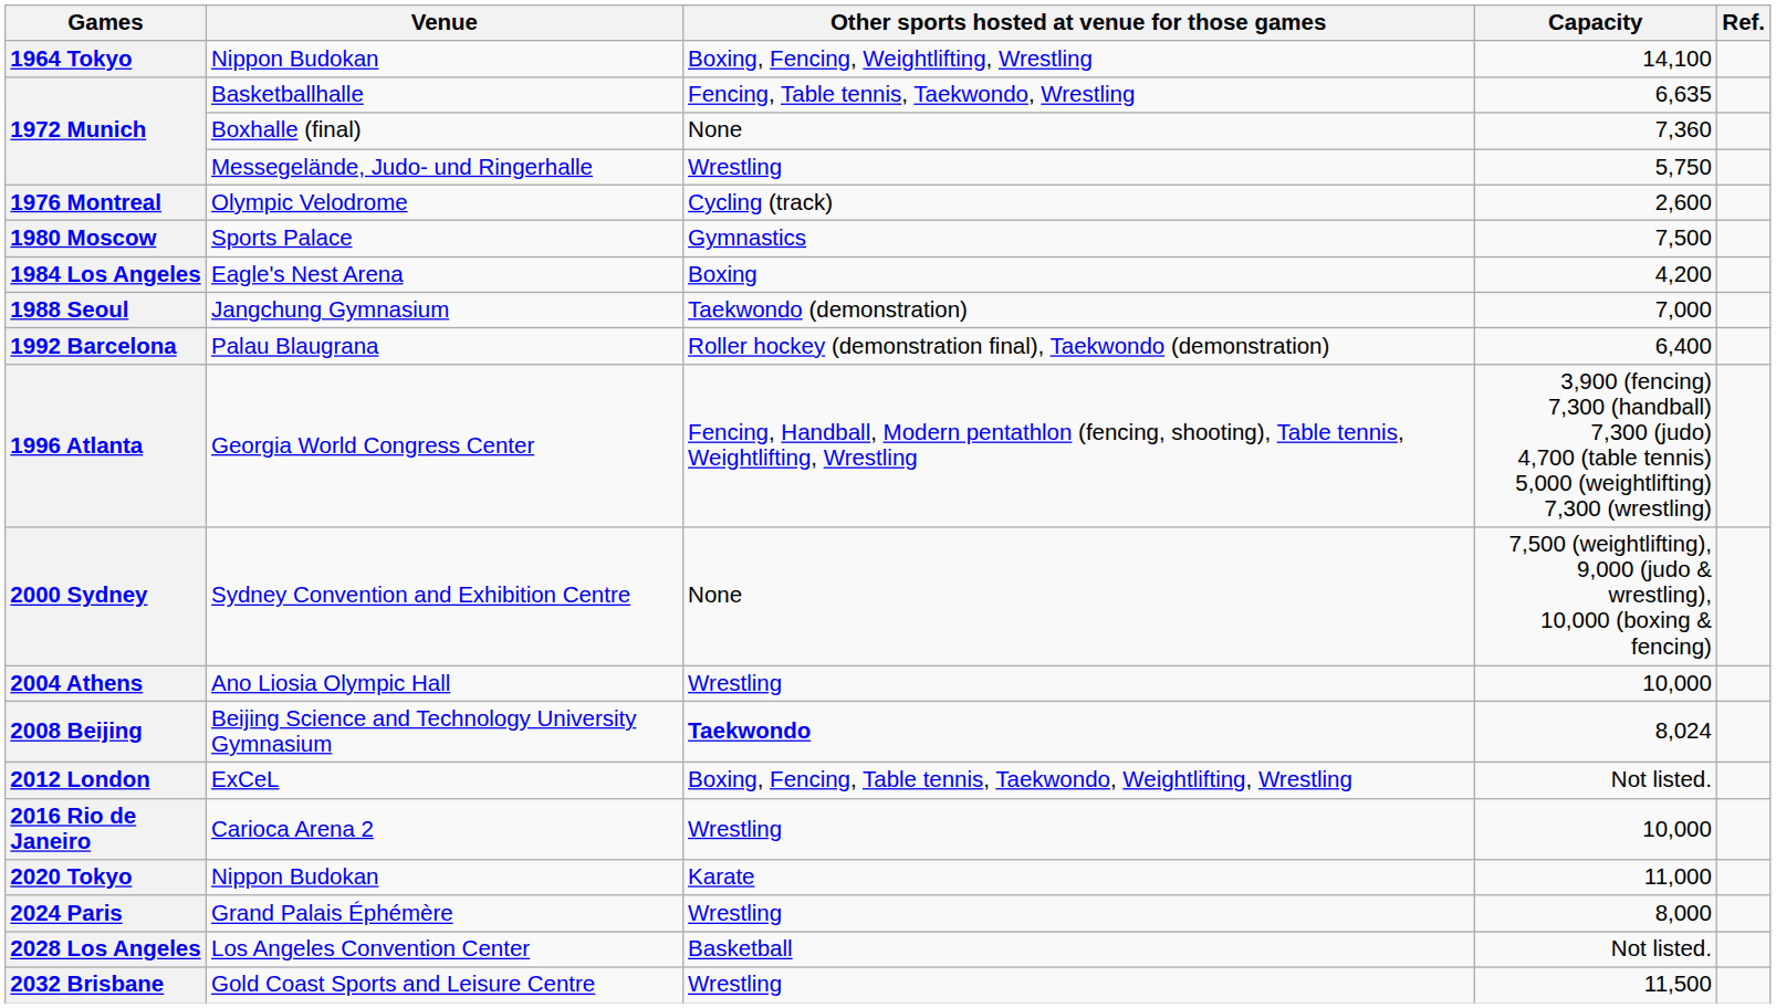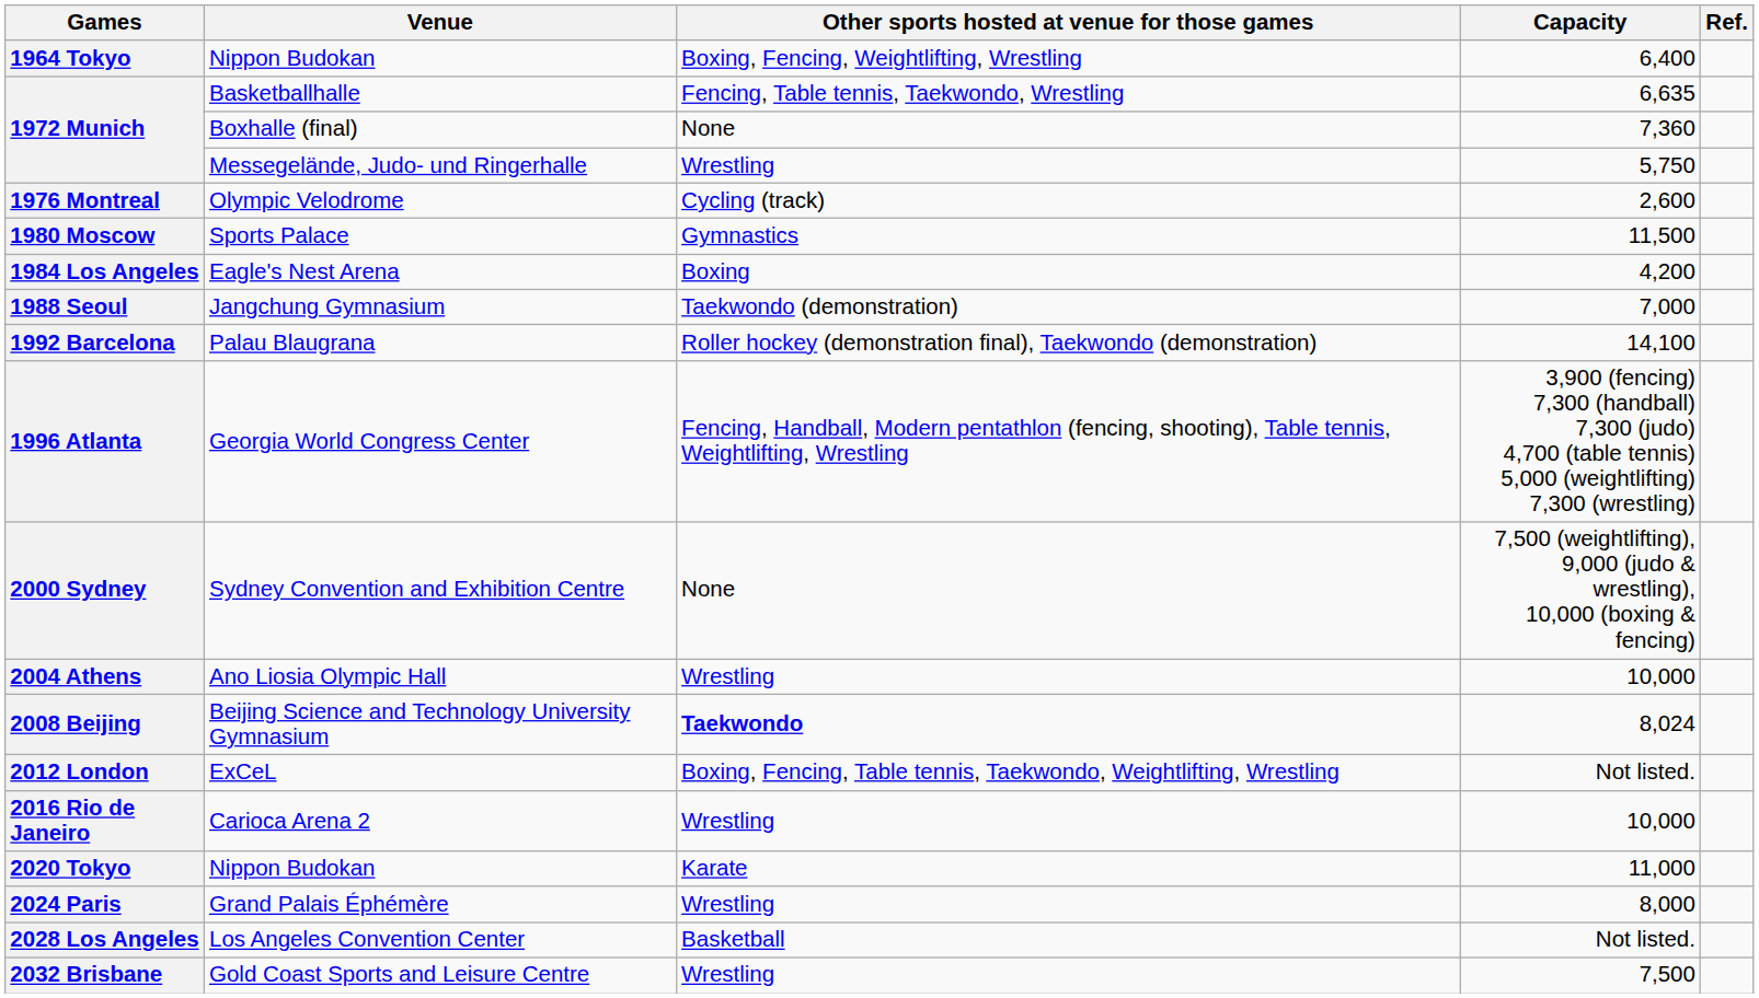1964 Tokyo / Nippon Budokan | Capacity: 14,100 -> 6,400
Sports Palace | Capacity: 7,500 -> 11,500
Palau Blaugrana | Capacity: 6,400 -> 14,100
Gold Coast Sports and Leisure Centre | Capacity: 11,500 -> 7,500
